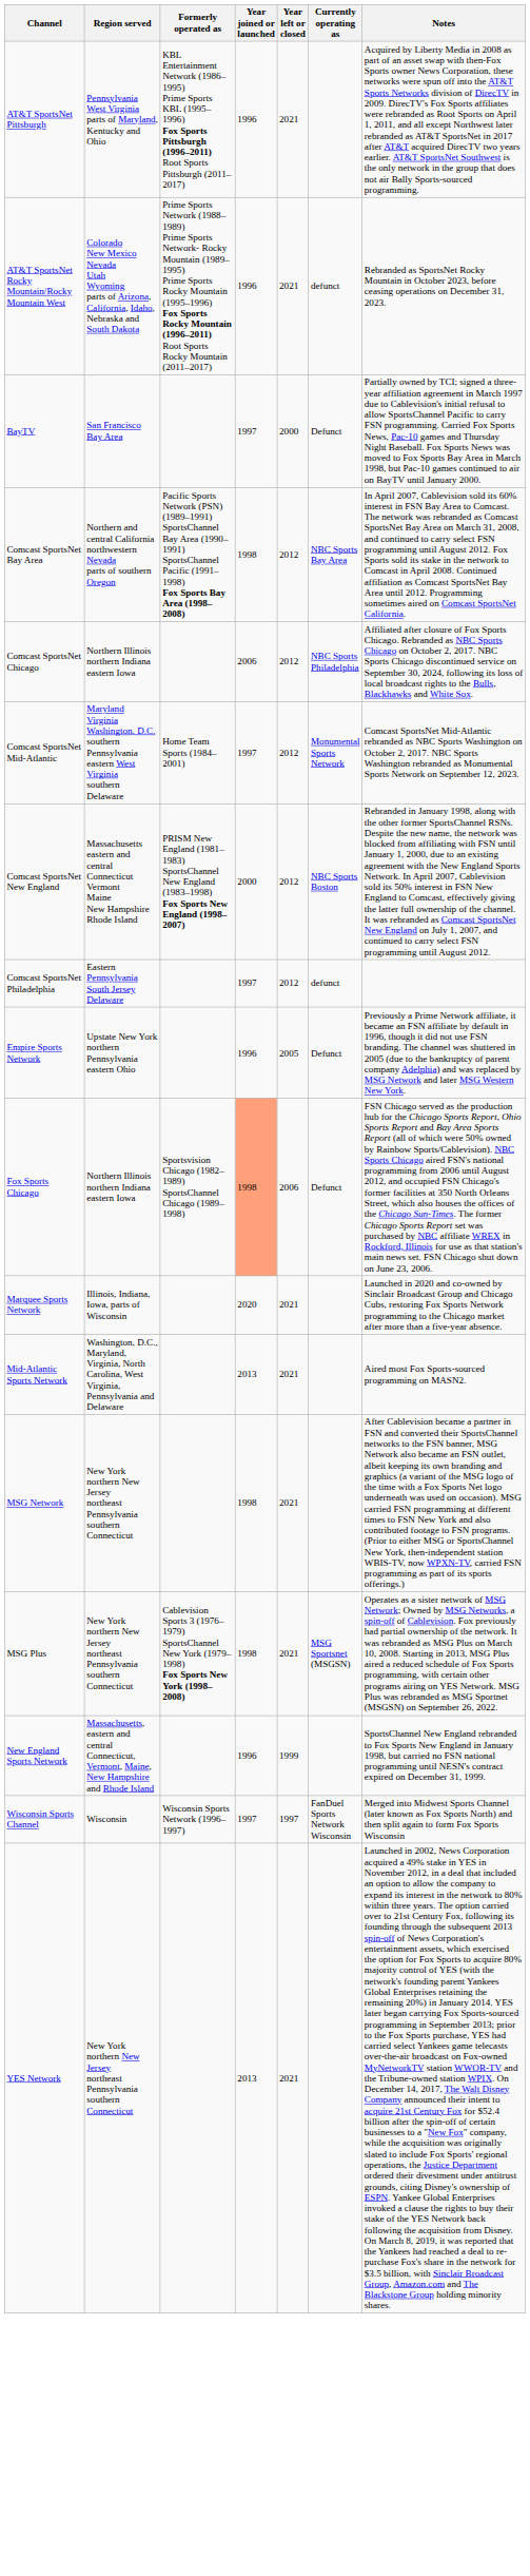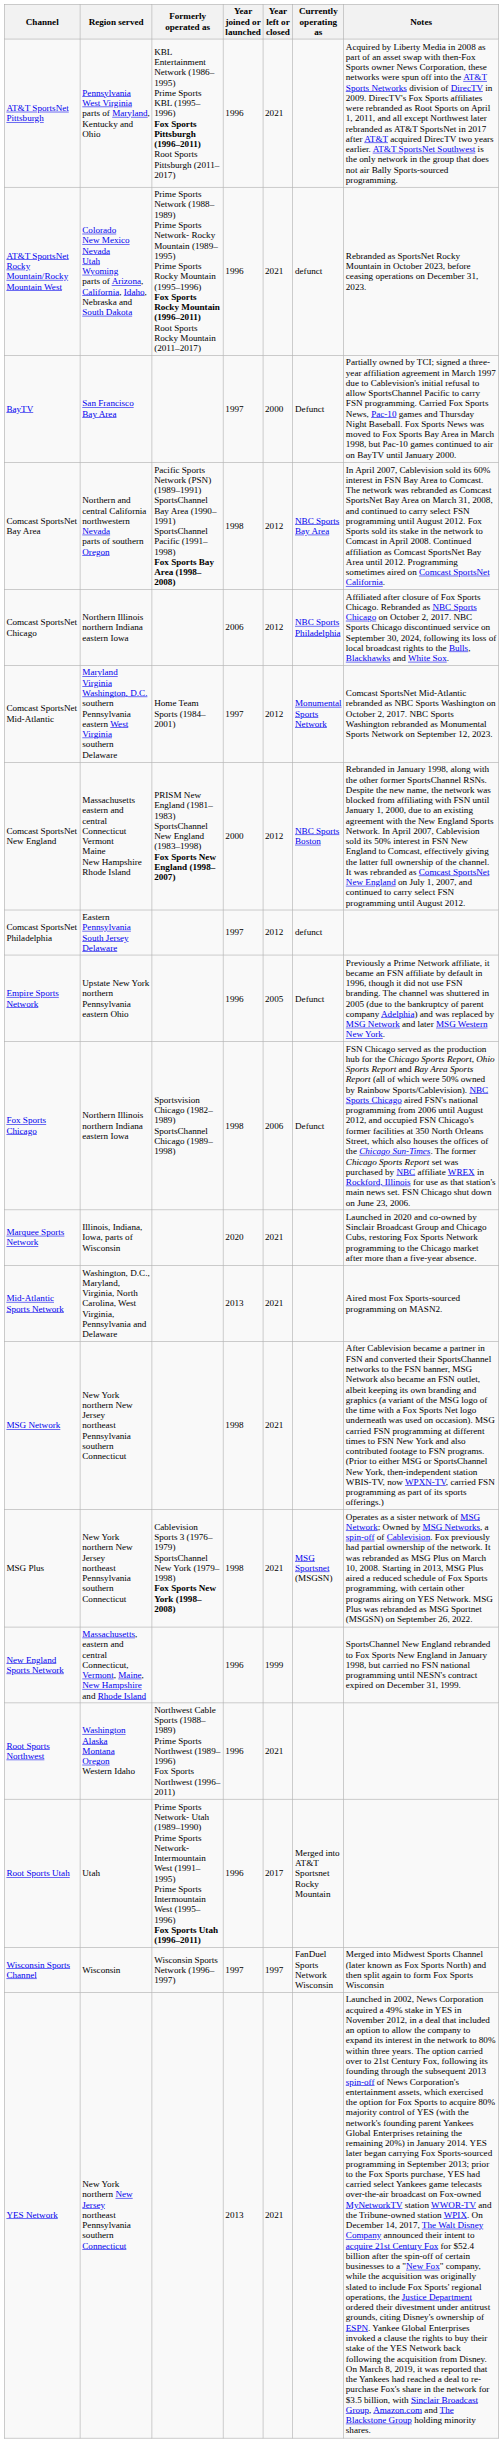Fox Sports Chicago | Year joined or launched: lightsalmon background -> no background
+ row: Root Sports Northwest | Washington Alaska Montana Oregon Western Idaho | Northwest Cable Sports (1988–1989) Prime Sports Northwest (1989–1996) Fox Sports Northwest (1996–2011) | 1996 | 2021
+ row: Root Sports Utah | Utah | Prime Sports Network- Utah (1989–1990) Prime Sports Network- Intermountain West (1991–1995) Prime Sports Intermountain West (1995–1996) Fox Sports Utah (1996–2011) | 1996 | 2017 | Merged into AT&T Sportsnet Rocky Mountain
